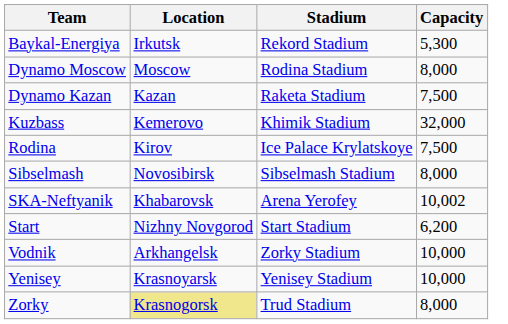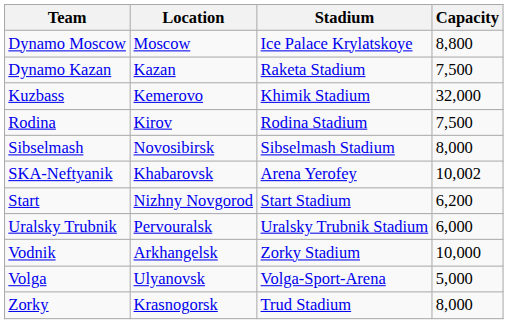- row: Baykal-Energiya | Irkutsk | Rekord Stadium | 5,300
Dynamo Moscow | Stadium: Rodina Stadium -> Ice Palace Krylatskoye
Dynamo Moscow | Capacity: 8,000 -> 8,800
Rodina | Stadium: Ice Palace Krylatskoye -> Rodina Stadium
+ row: Uralsky Trubnik | Pervouralsk | Uralsky Trubnik Stadium | 6,000
+ row: Volga | Ulyanovsk | Volga-Sport-Arena | 5,000
- row: Yenisey | Krasnoyarsk | Yenisey Stadium | 10,000
Zorky | Location: khaki background -> no background
